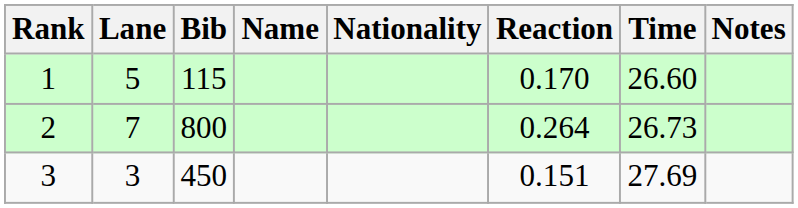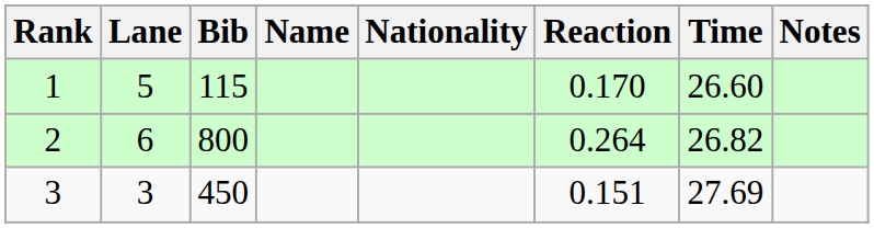2 | Lane: 7 -> 6
2 | Time: 26.73 -> 26.82
